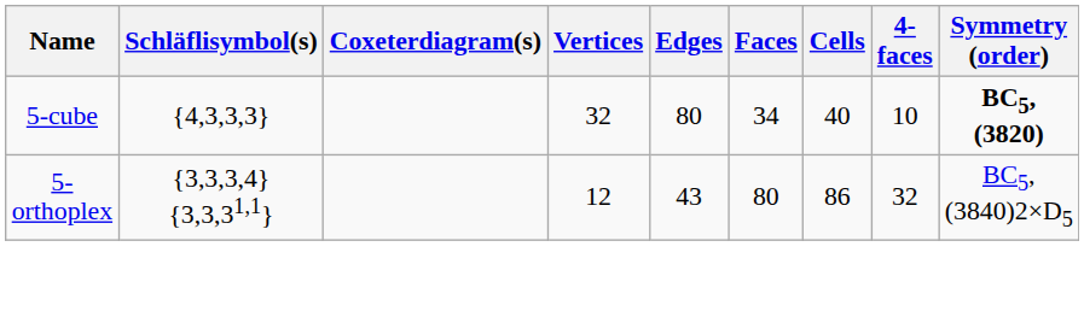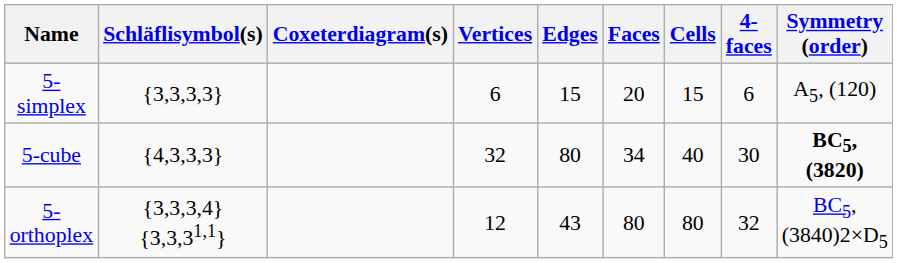+ row: 5-simplex | {3,3,3,3} | 6 | 15 | 20 | 15 | 6 | A5, (120)
5-cube | 4-faces: 10 -> 30
5-orthoplex | Cells: 86 -> 80
